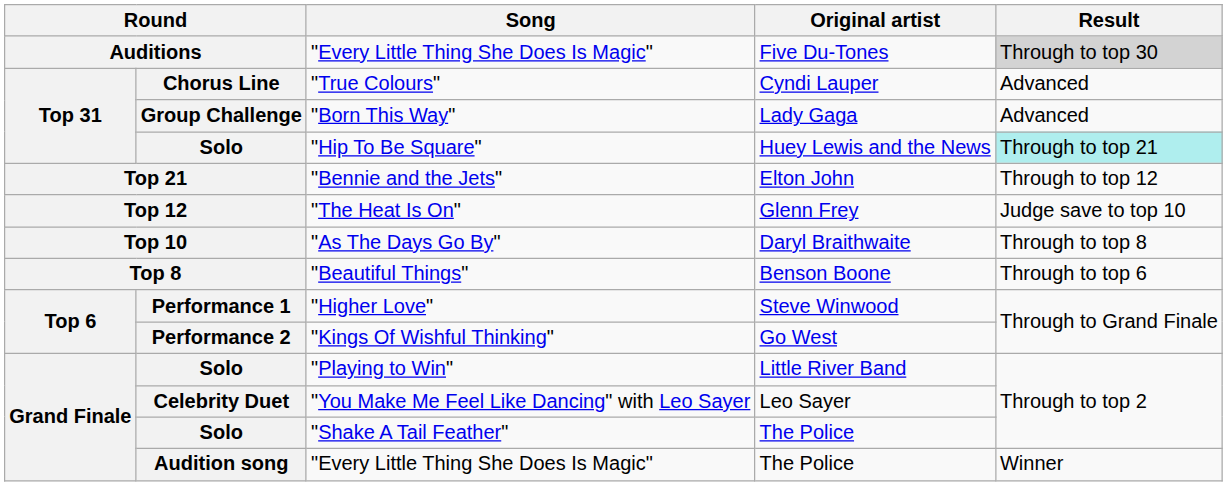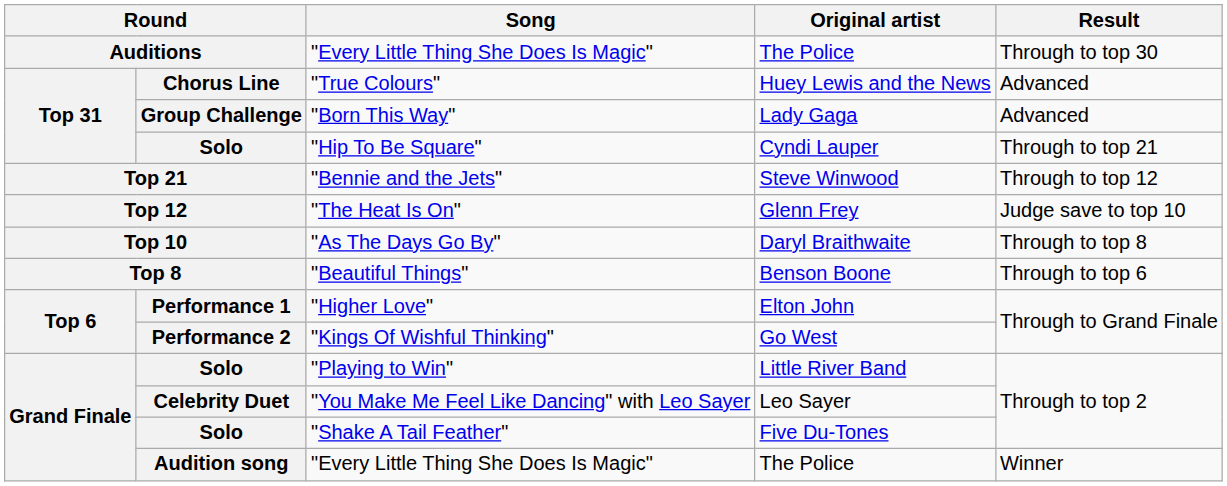Auditions / "Every Little Thing She Does Is Magic" | Original artist: Five Du-Tones -> The Police
Auditions / "Every Little Thing She Does Is Magic" | Result: lightgrey background -> no background
"True Colours" | Original artist: Cyndi Lauper -> Huey Lewis and the News
"Hip To Be Square" | Original artist: Huey Lewis and the News -> Cyndi Lauper
"Hip To Be Square" | Result: paleturquoise background -> no background
"Bennie and the Jets" | Original artist: Elton John -> Steve Winwood
"Higher Love" | Original artist: Steve Winwood -> Elton John
"Shake A Tail Feather" | Original artist: The Police -> Five Du-Tones
